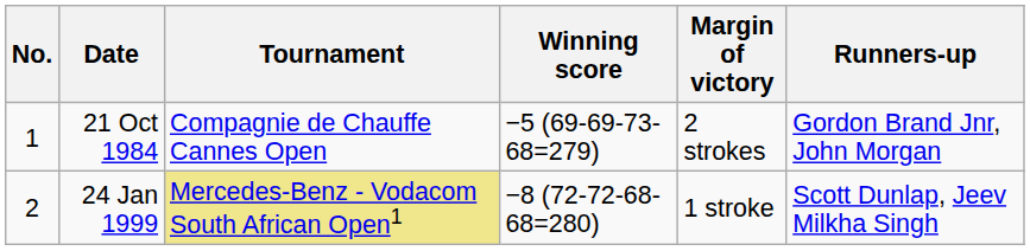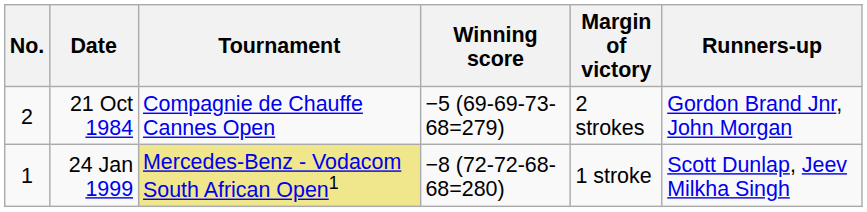21 Oct 1984 | No.: 1 -> 2
24 Jan 1999 | No.: 2 -> 1
